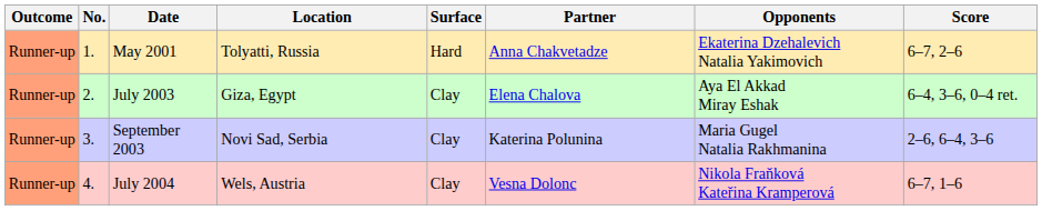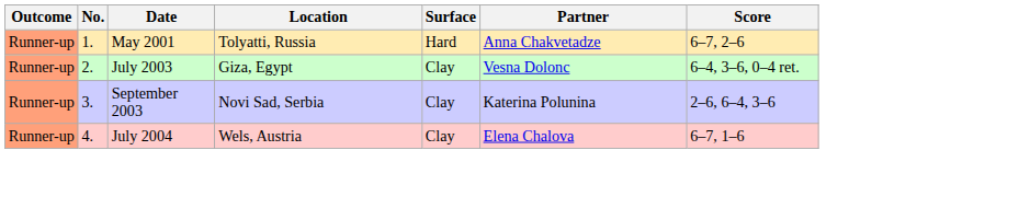- column: Opponents | Ekaterina Dzehalevich Natalia Yakimovich | Aya El Akkad Miray Eshak | Maria Gugel Natalia Rakhmanina | Nikola Fraňková Kateřina Kramperová
July 2003 | Partner: Elena Chalova -> Vesna Dolonc
July 2004 | Partner: Vesna Dolonc -> Elena Chalova
